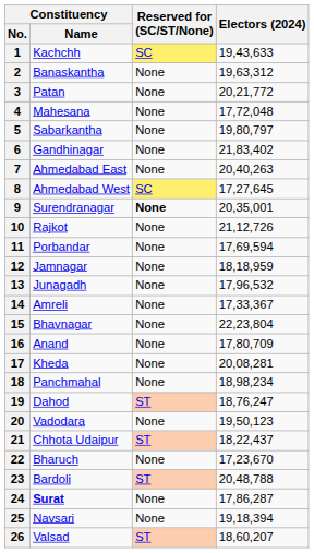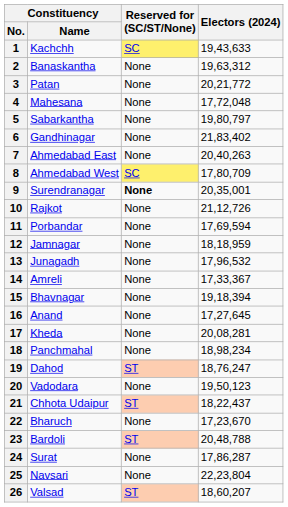8 | Electors (2024): 17,27,645 -> 17,80,709
15 | Electors (2024): 22,23,804 -> 19,18,394
16 | Electors (2024): 17,80,709 -> 17,27,645
24 | Constituency / Name: bold -> normal
25 | Electors (2024): 19,18,394 -> 22,23,804
